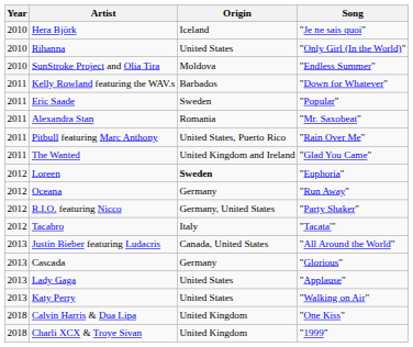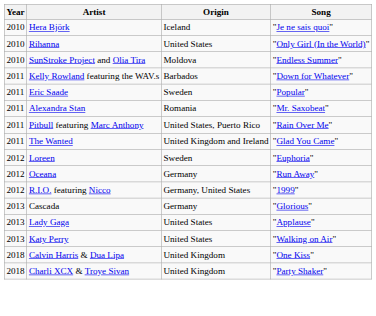Loreen | Origin: bold -> normal
R.I.O. featuring Nicco | Song: "Party Shaker" -> "1999"
- row: 2012 | Tacabro | Italy | "Tacata'"
- row: 2013 | Justin Bieber featuring Ludacris | Canada, United States | "All Around the World"
Charli XCX & Troye Sivan | Song: "1999" -> "Party Shaker"
